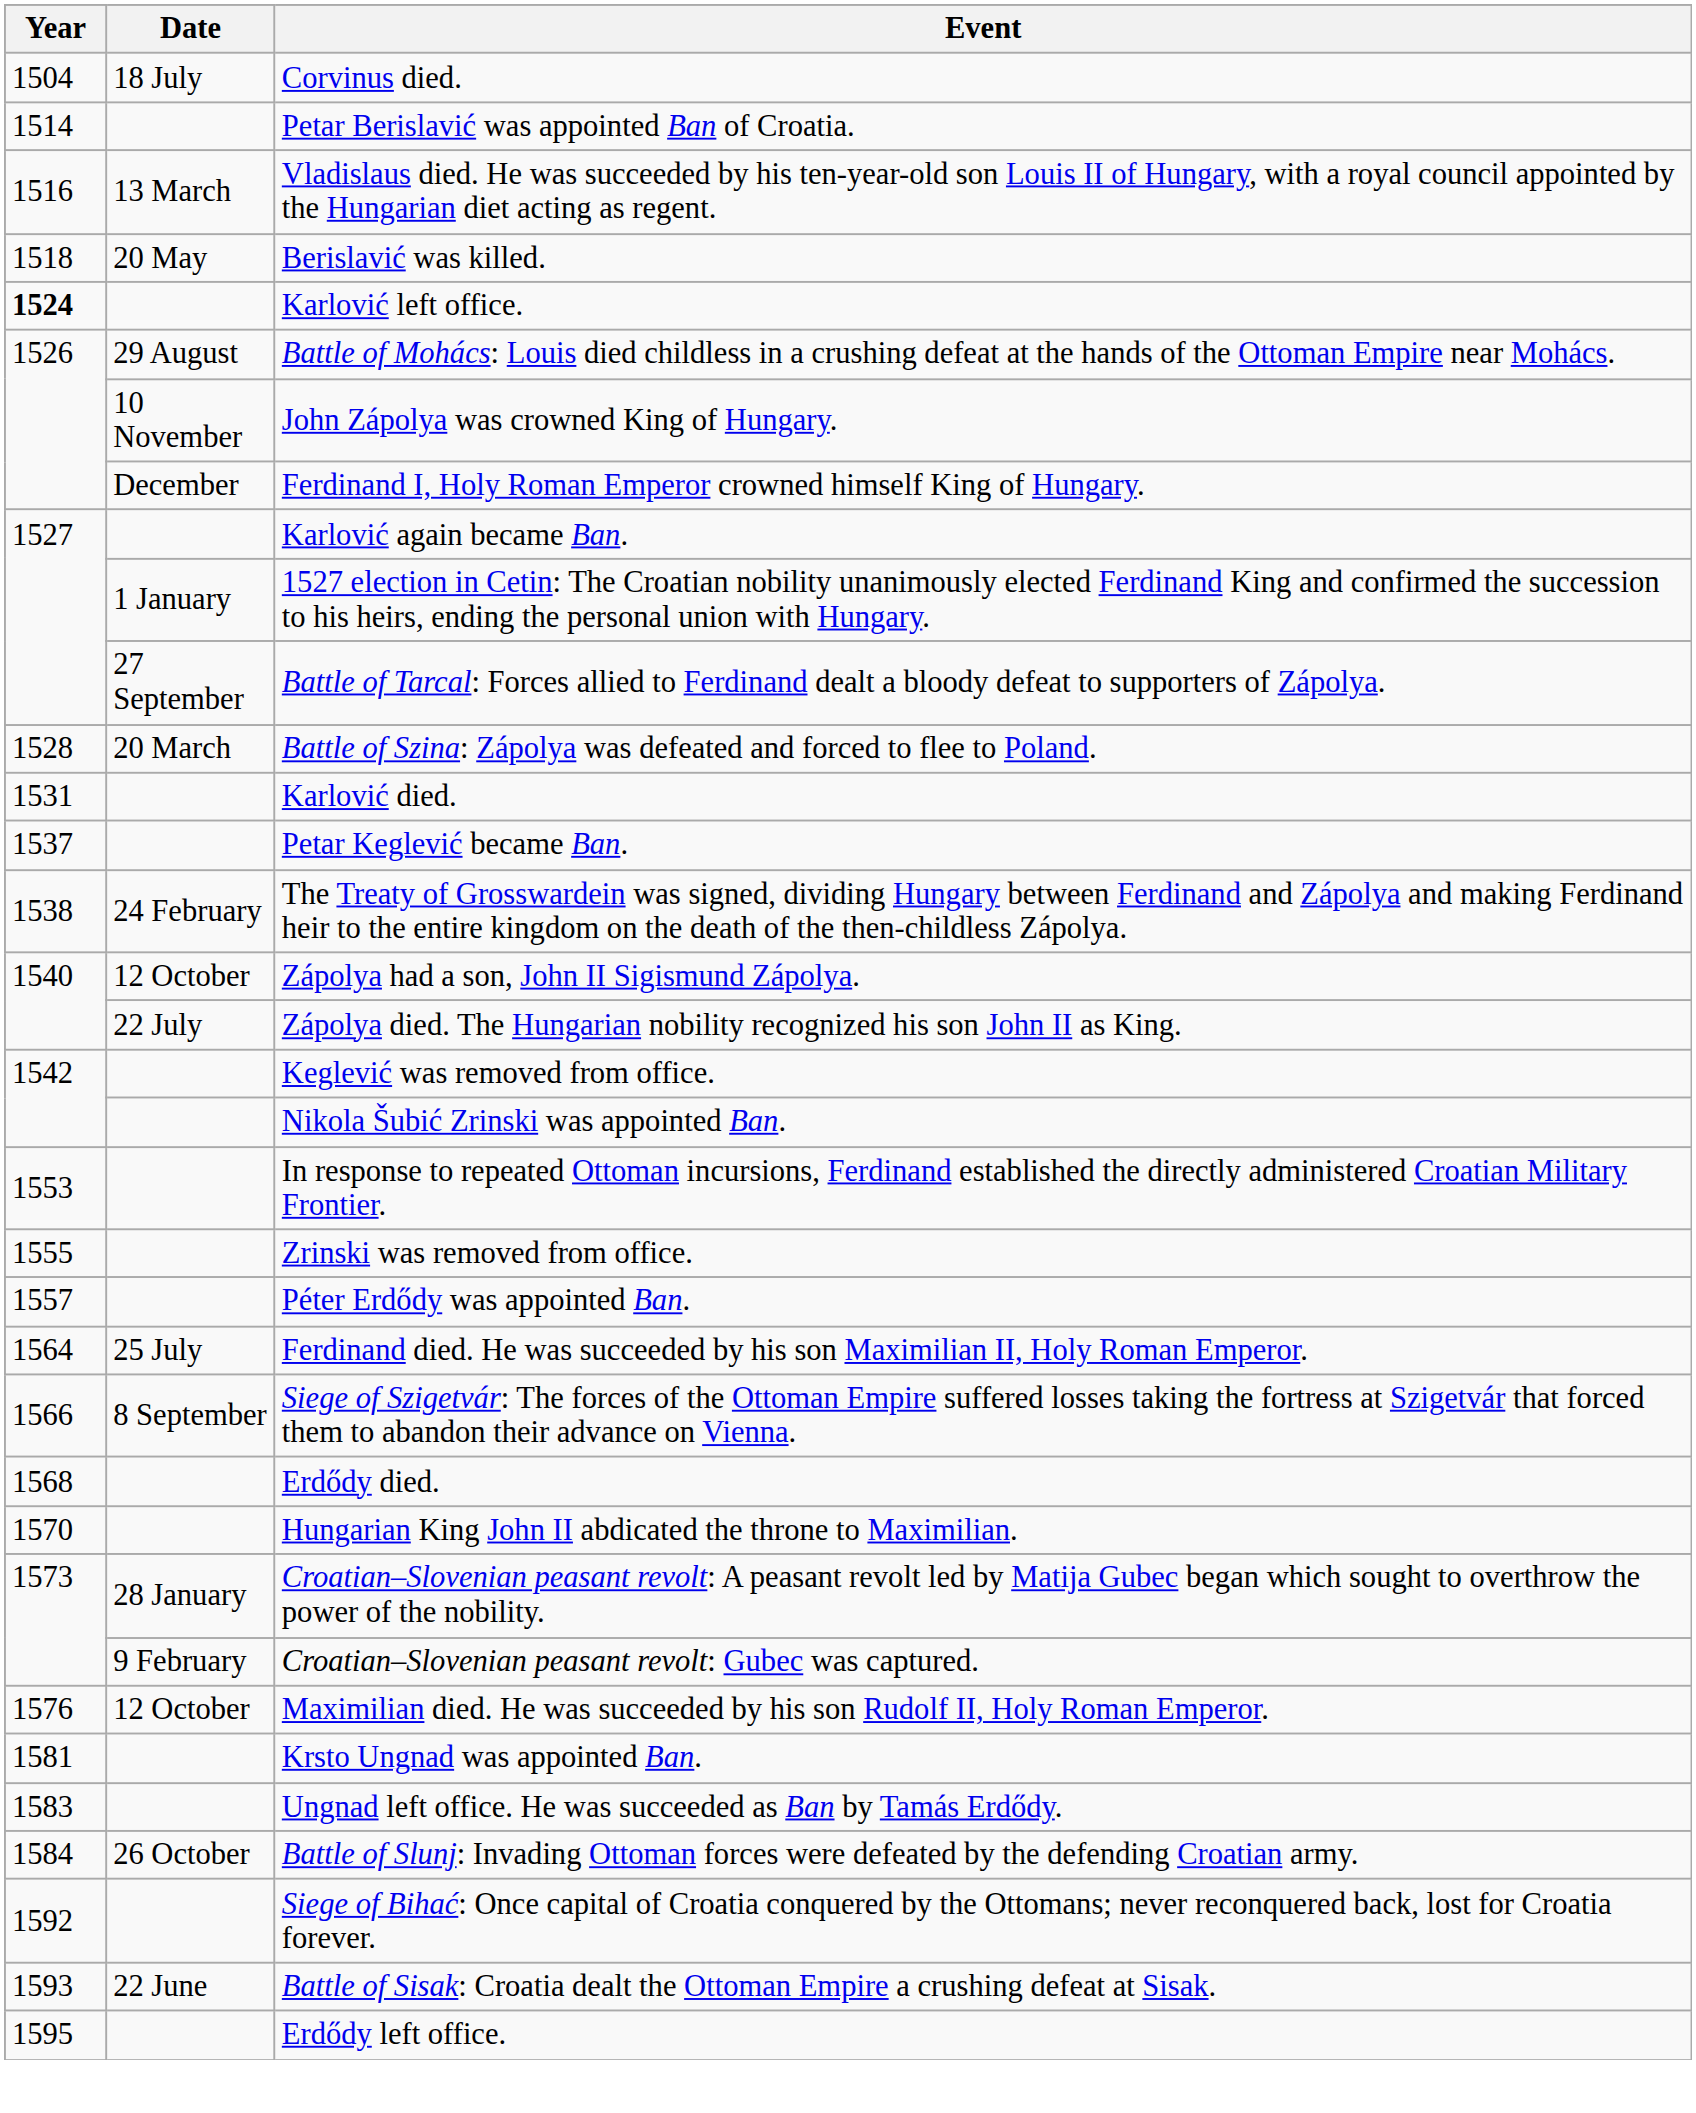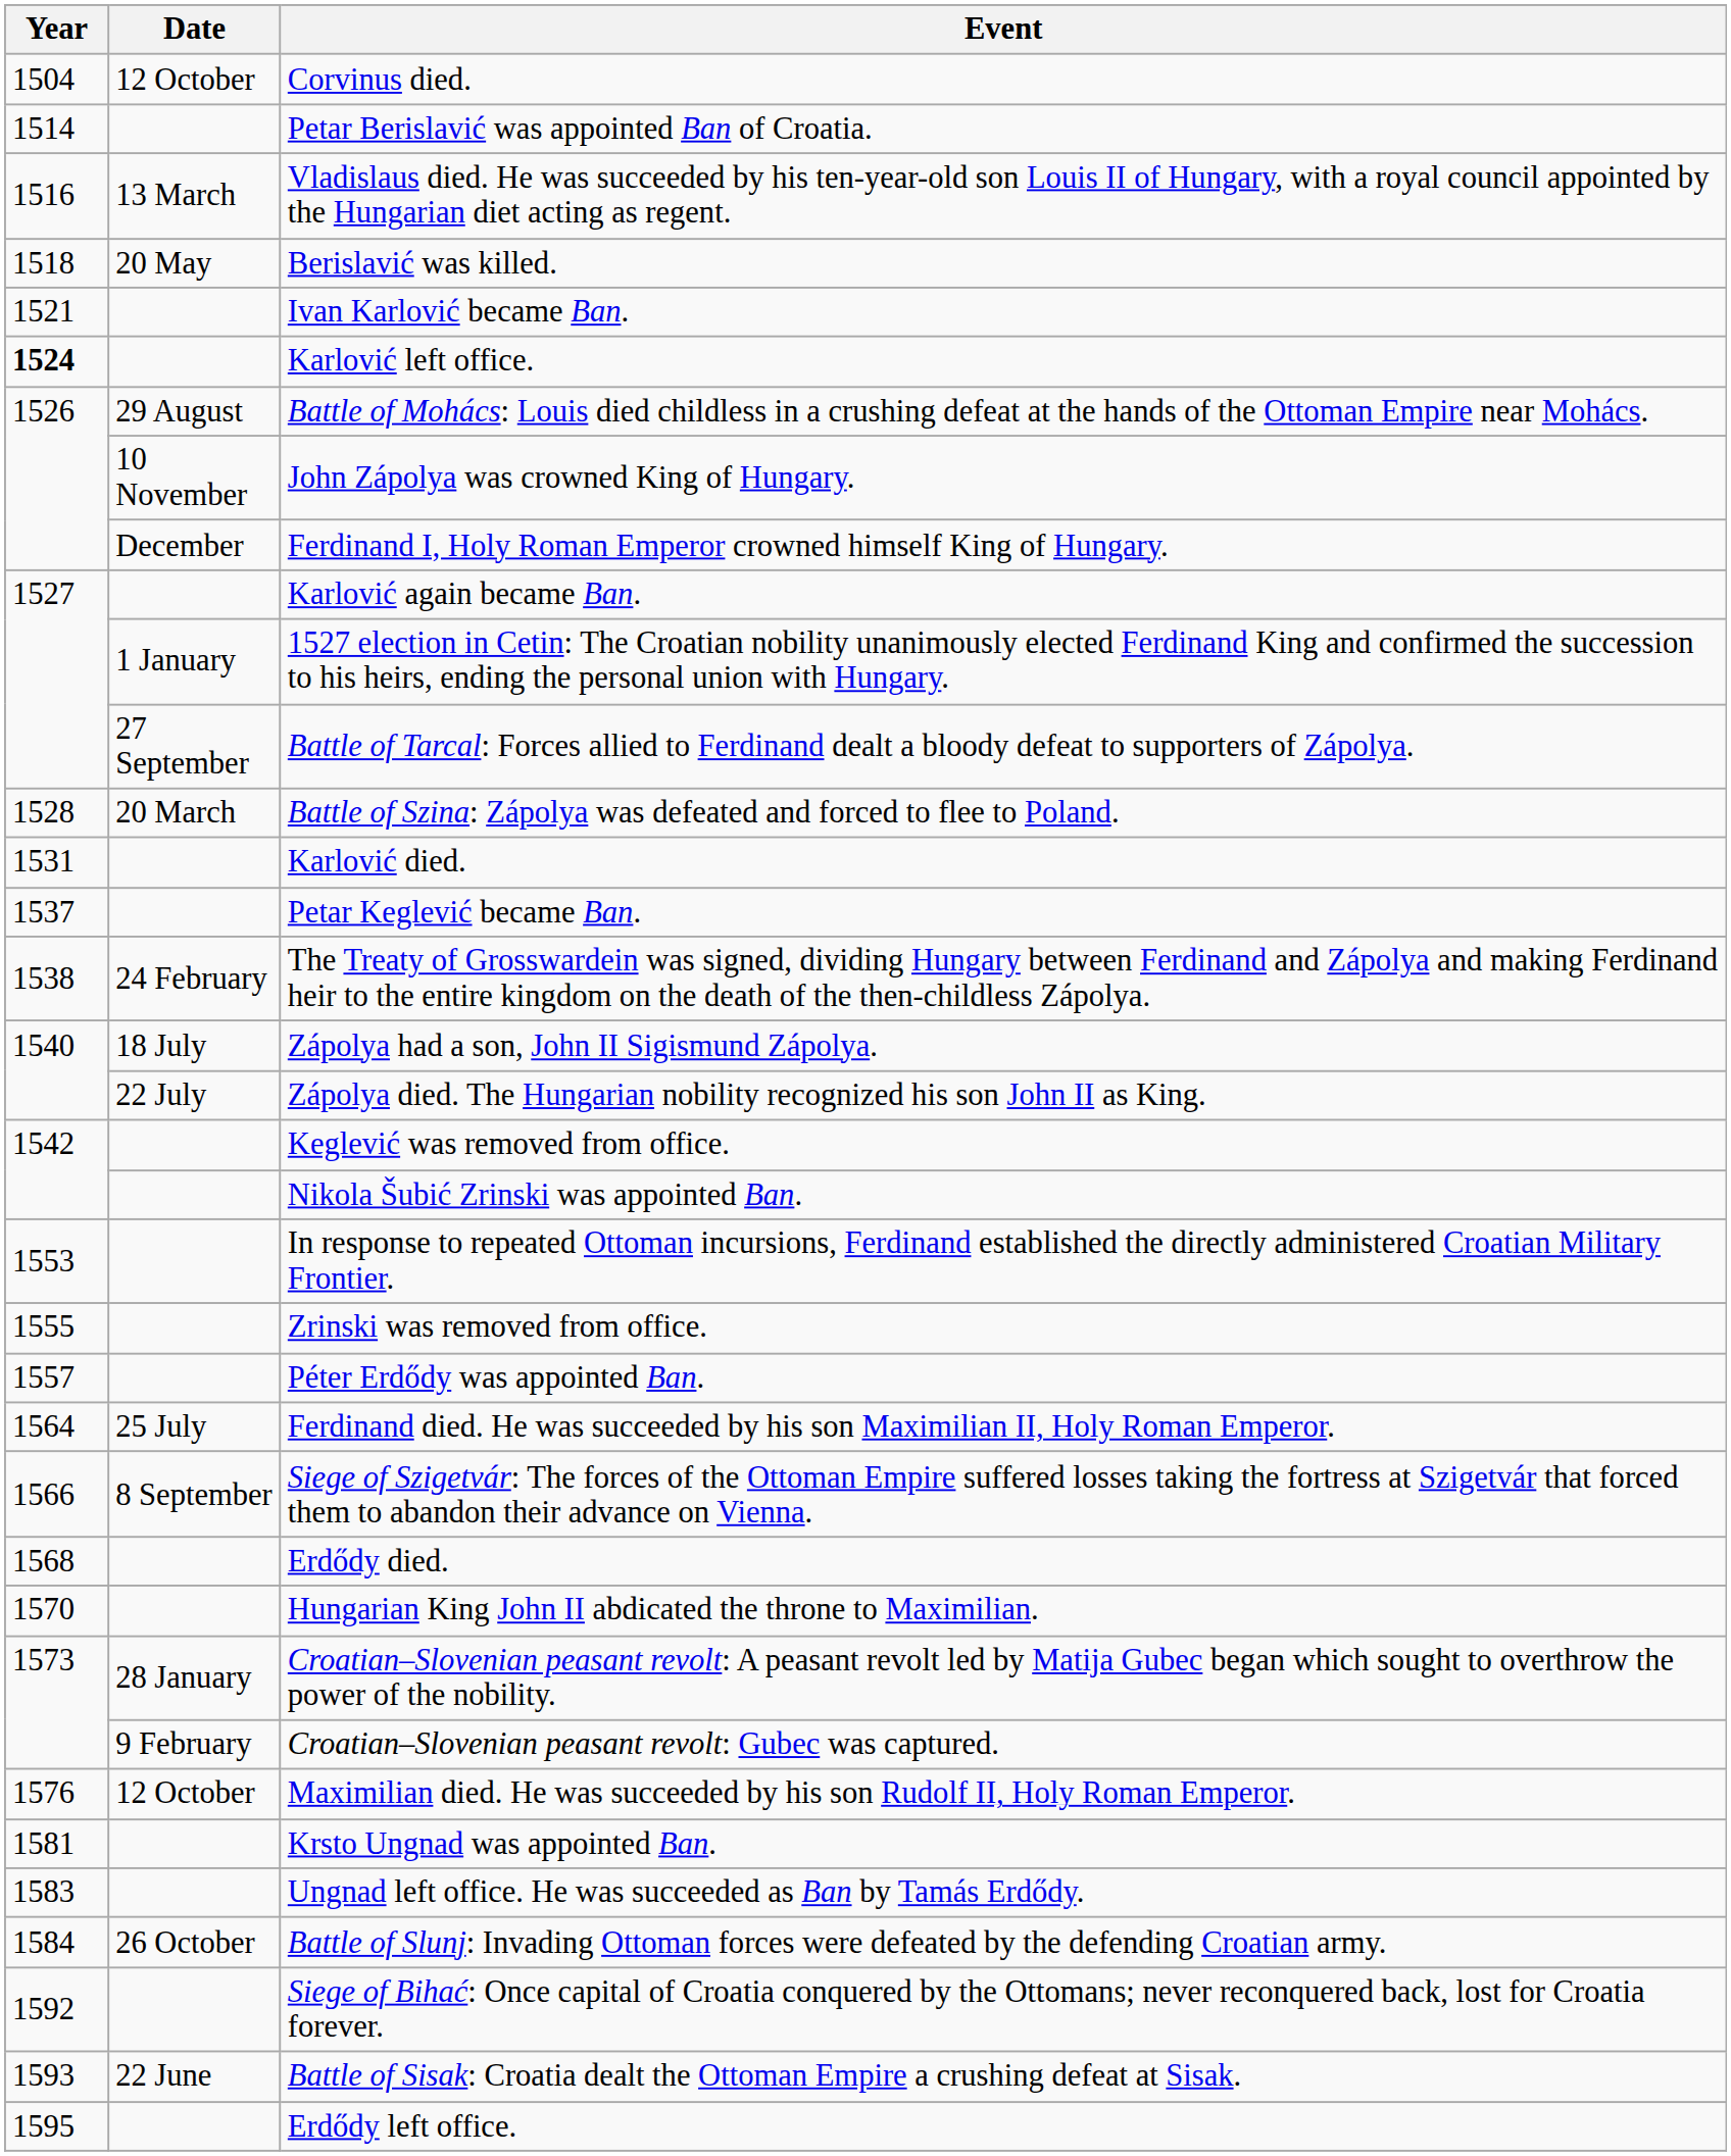Corvinus died. | Date: 18 July -> 12 October
+ row: 1521 | Ivan Karlović became Ban.
Zápolya had a son, John II Sigismund Zápolya. | Date: 12 October -> 18 July
